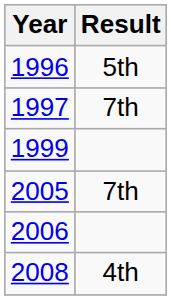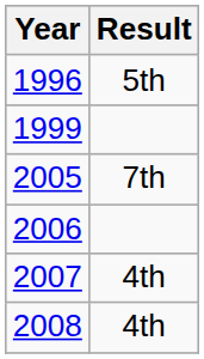- row: 1997 | 7th
+ row: 2007 | 4th
